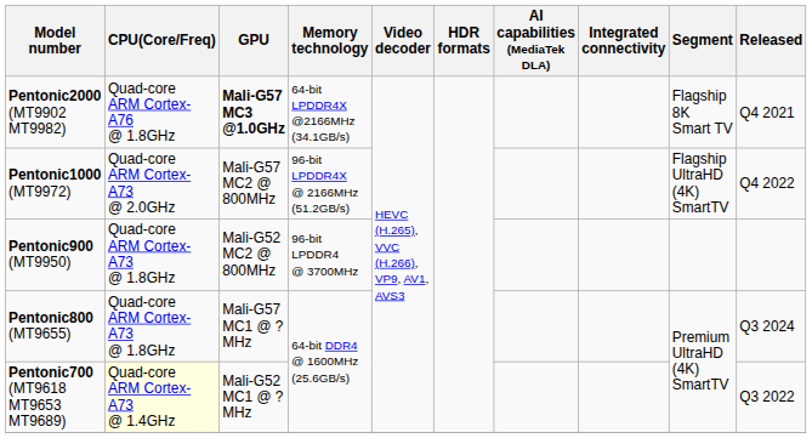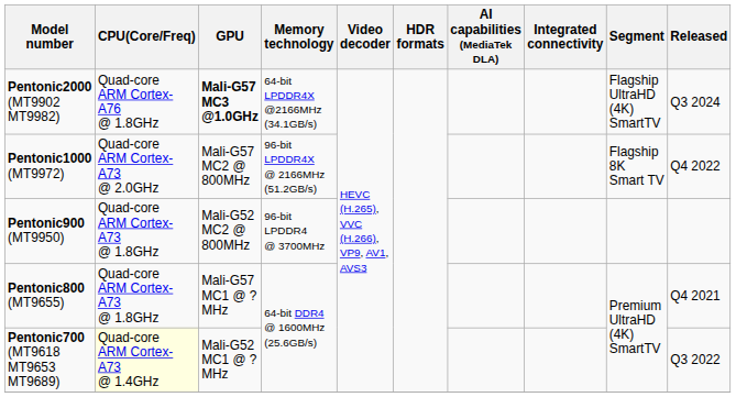Pentonic2000 (MT9902 MT9982) | Segment: Flagship 8K Smart TV -> Flagship UltraHD (4K) SmartTV
Pentonic2000 (MT9902 MT9982) | Released: Q4 2021 -> Q3 2024
Pentonic1000 (MT9972) | Segment: Flagship UltraHD (4K) SmartTV -> Flagship 8K Smart TV
Pentonic800 (MT9655) | Released: Q3 2024 -> Q4 2021
